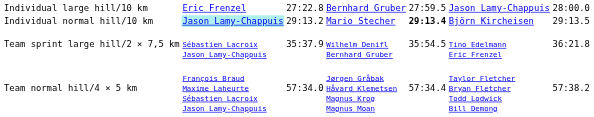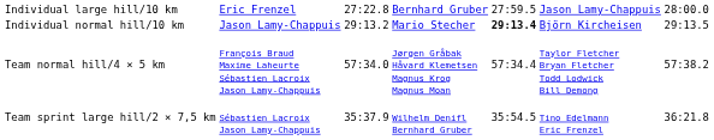Individual normal hill/10 km | column 2: paleturquoise background -> no background
rows swapped: Team normal hill/4 × 5 km <-> Team sprint large hill/2 × 7,5 km
